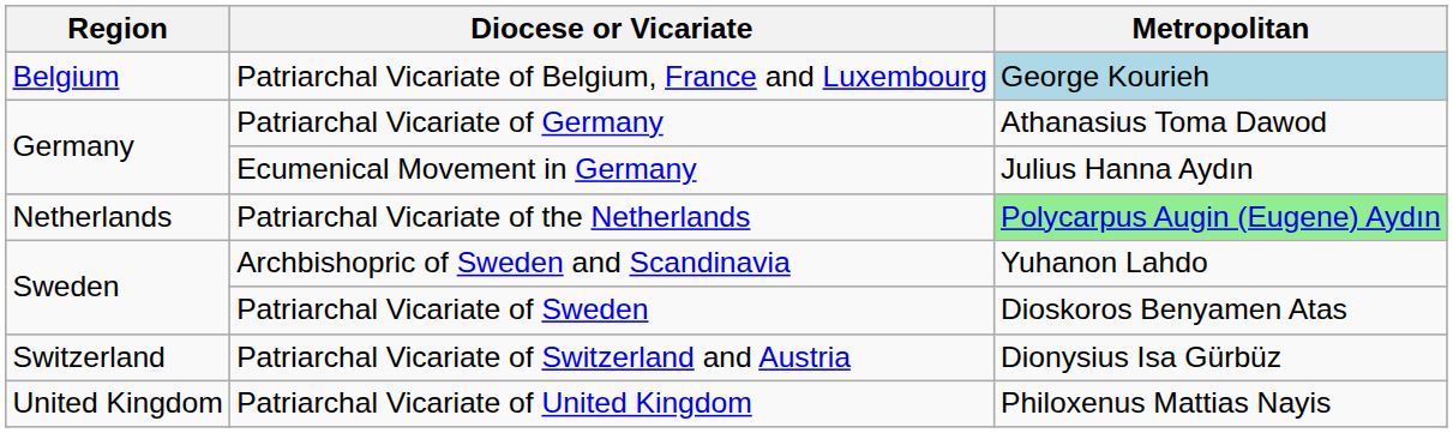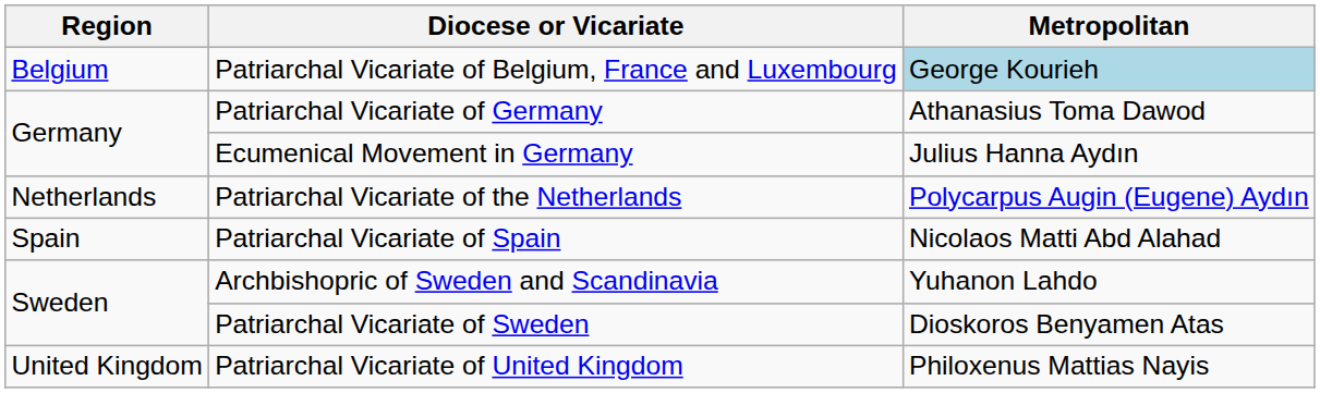Patriarchal Vicariate of the Netherlands | Metropolitan: lightgreen background -> no background
+ row: Spain | Patriarchal Vicariate of Spain | Nicolaos Matti Abd Alahad
- row: Switzerland | Patriarchal Vicariate of Switzerland and Austria | Dionysius Isa Gürbüz
